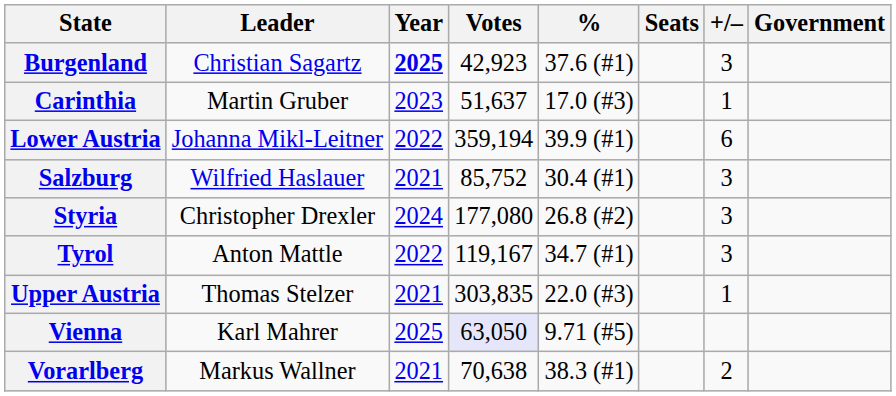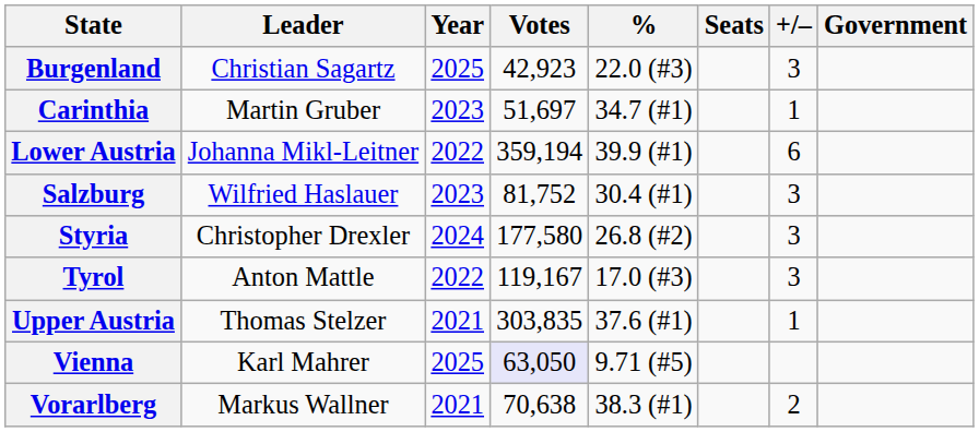Burgenland | Year: bold -> normal
Burgenland | %: 37.6 (#1) -> 22.0 (#3)
Carinthia | Votes: 51,637 -> 51,697
Carinthia | %: 17.0 (#3) -> 34.7 (#1)
Salzburg | Year: 2021 -> 2023
Salzburg | Votes: 85,752 -> 81,752
Styria | Votes: 177,080 -> 177,580
Tyrol | %: 34.7 (#1) -> 17.0 (#3)
Upper Austria | %: 22.0 (#3) -> 37.6 (#1)
